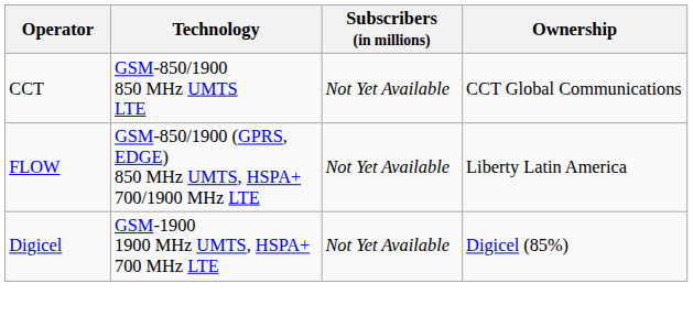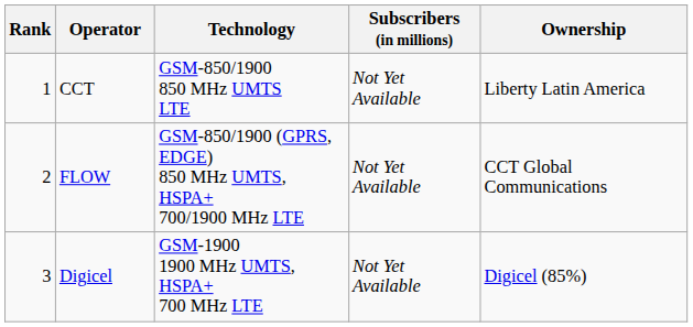+ column: Rank | 1 | 2 | 3
CCT | Ownership: CCT Global Communications -> Liberty Latin America
FLOW | Ownership: Liberty Latin America -> CCT Global Communications
